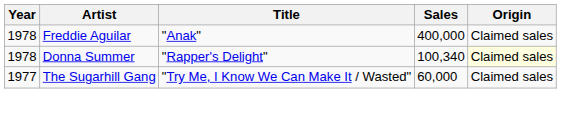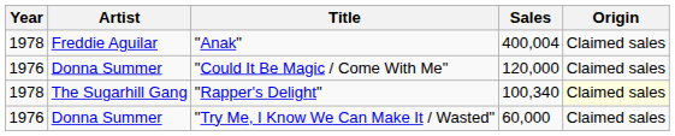"Anak" | Sales: 400,000 -> 400,004
+ row: 1976 | Donna Summer | "Could It Be Magic / Come With Me" | 120,000 | Claimed sales
"Rapper's Delight" | Artist: Donna Summer -> The Sugarhill Gang
"Try Me, I Know We Can Make It / Wasted" | Year: 1977 -> 1976
"Try Me, I Know We Can Make It / Wasted" | Artist: The Sugarhill Gang -> Donna Summer
